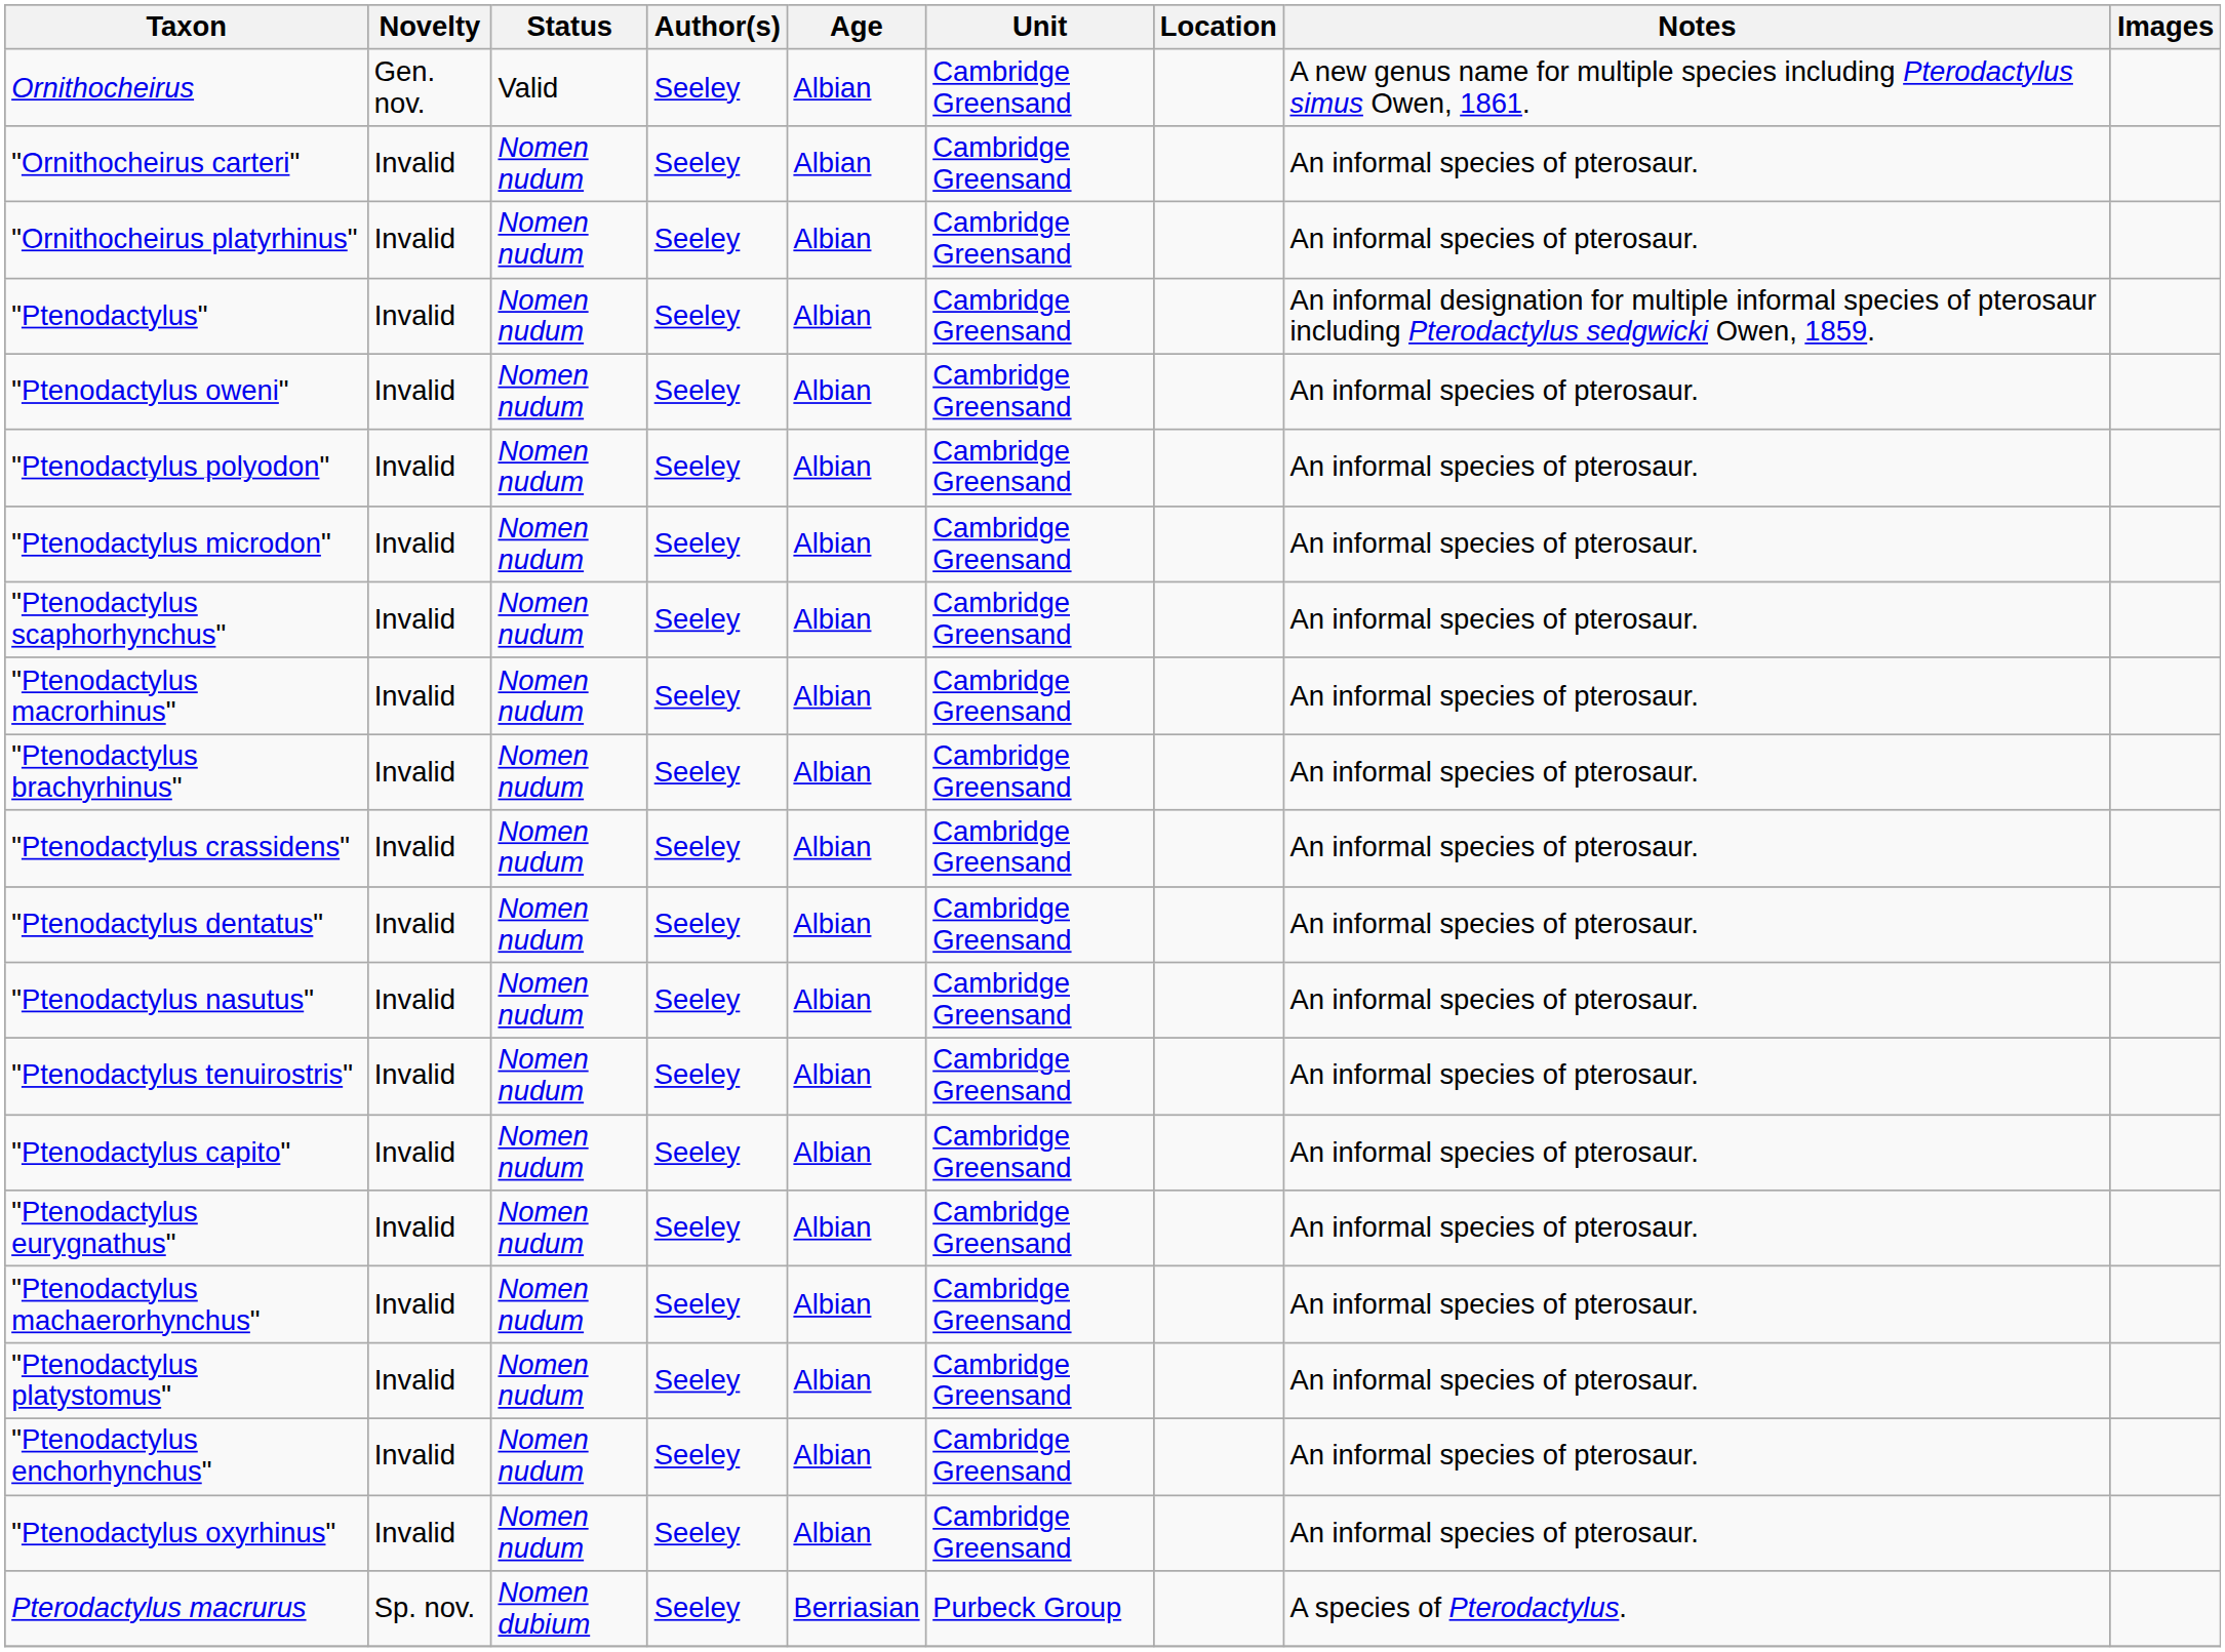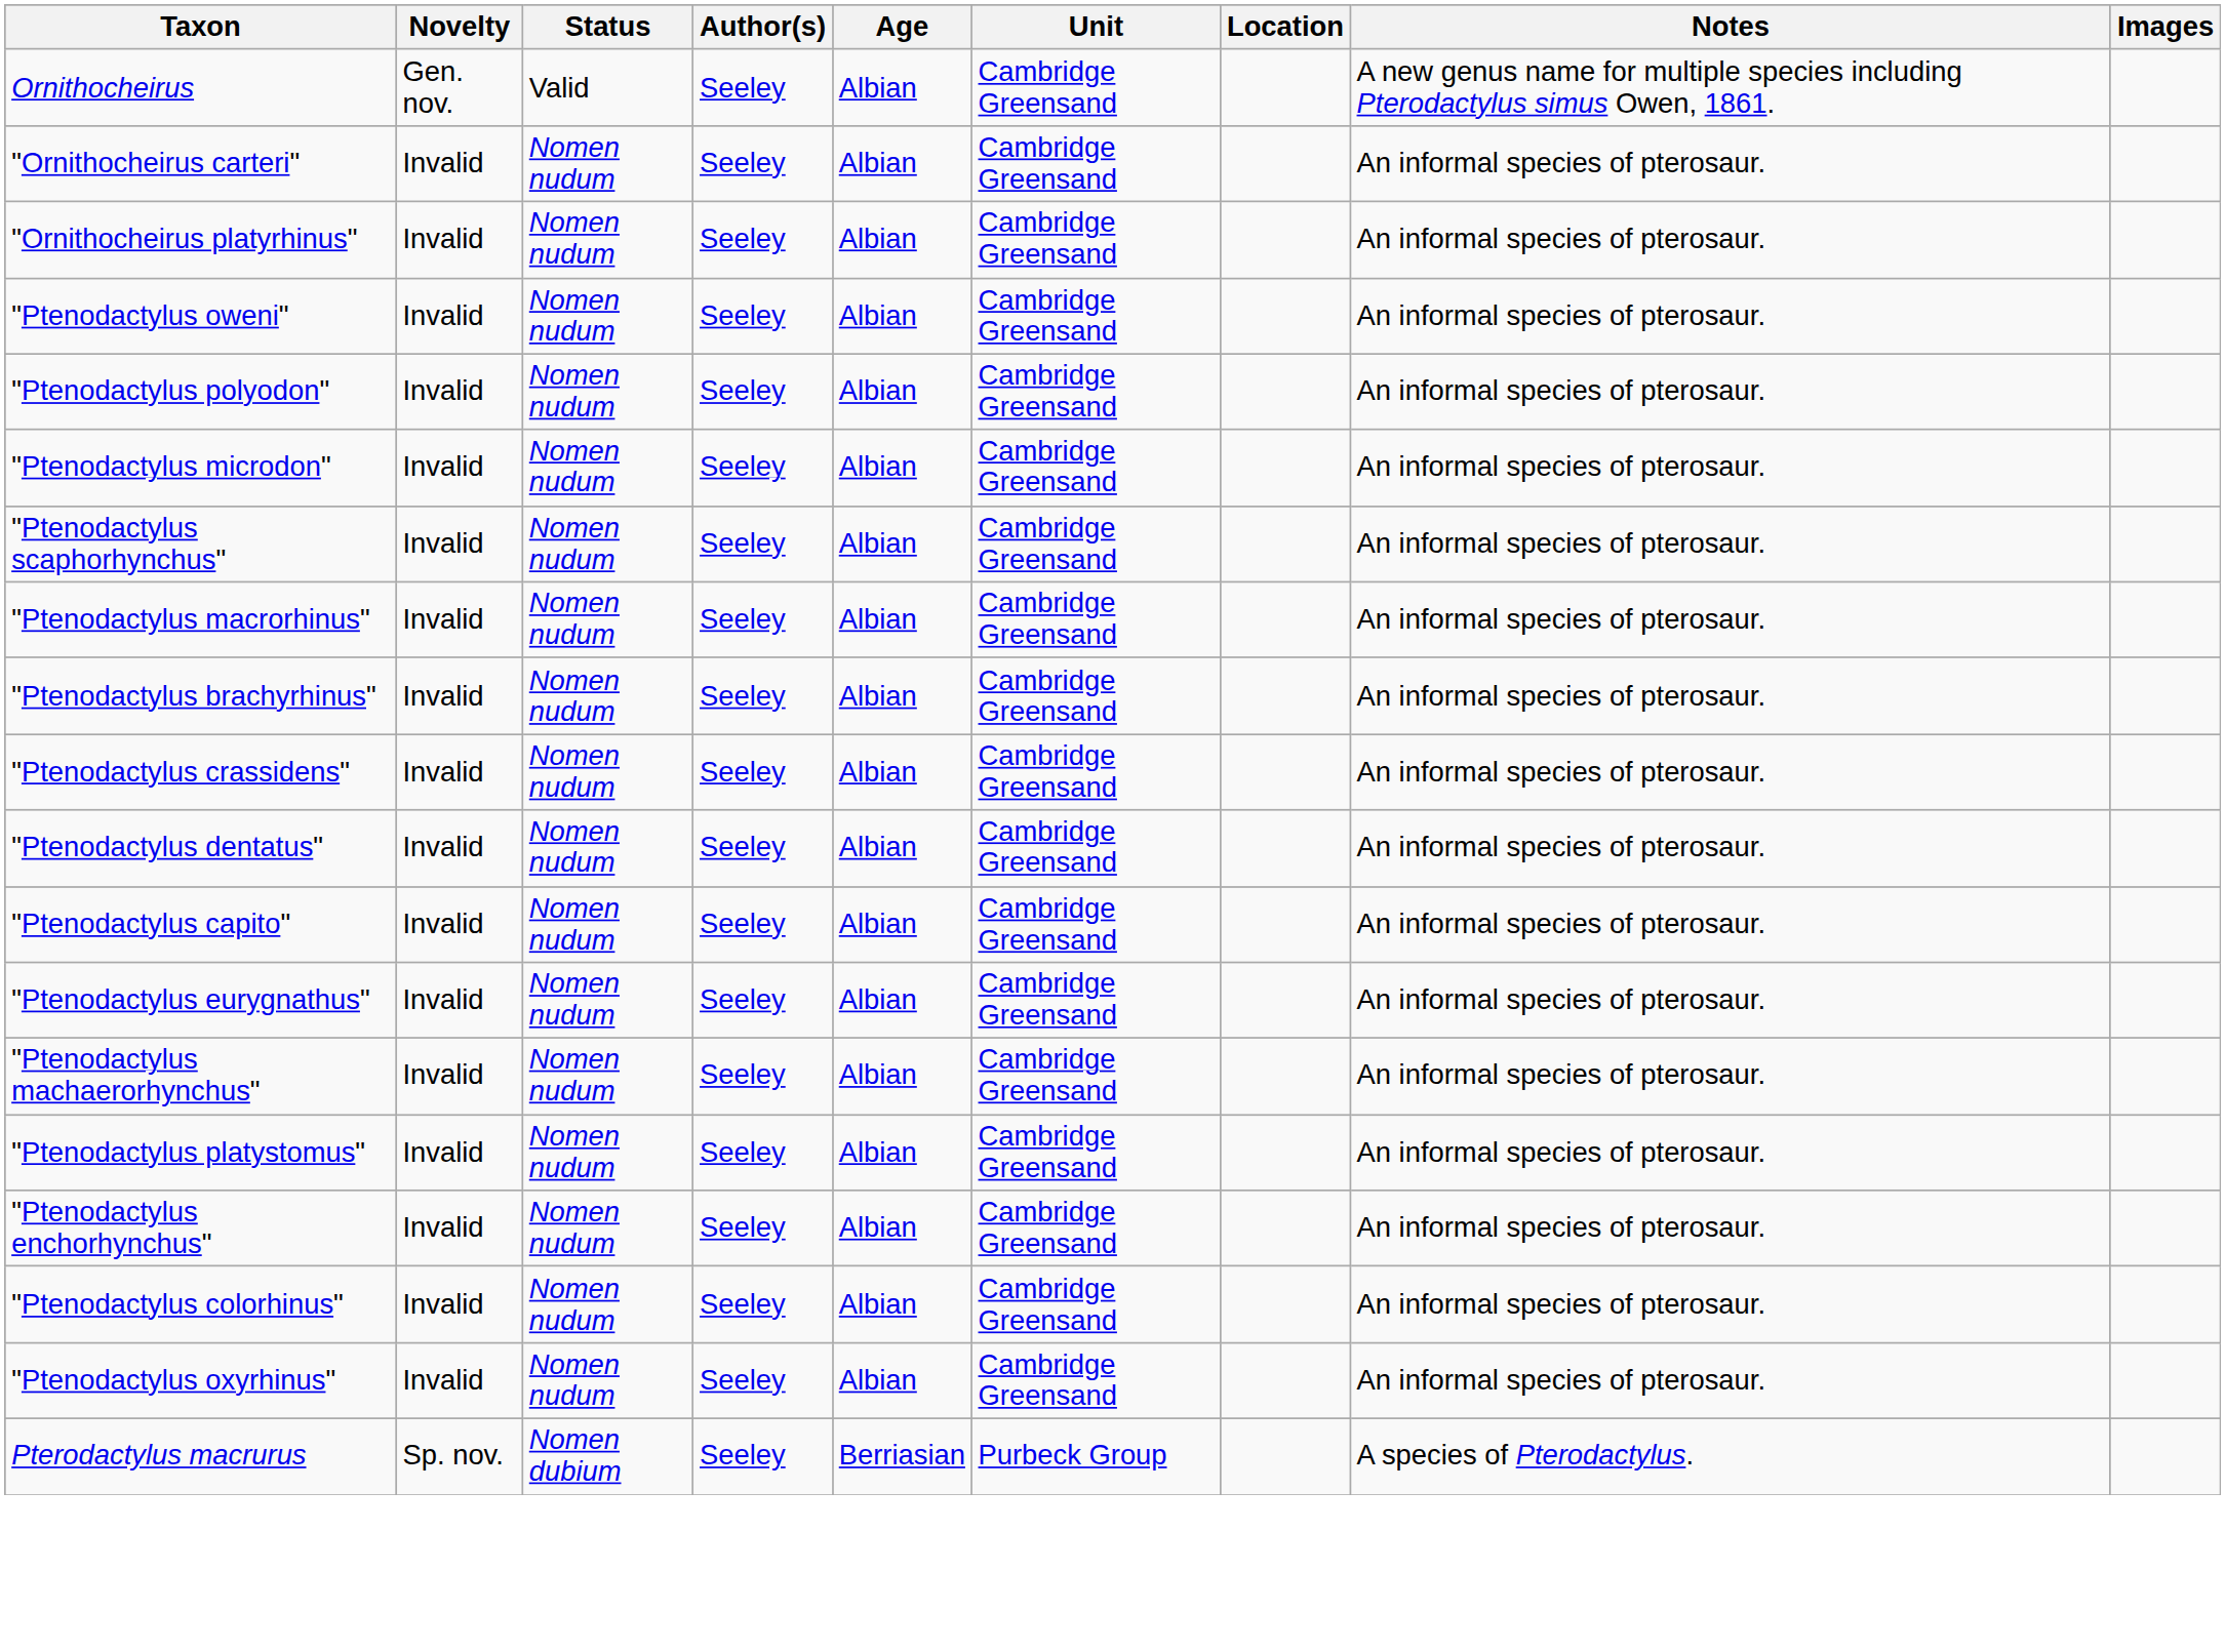- row: "Ptenodactylus" | Invalid | Nomen nudum | Seeley | Albian | Cambridge Greensand | An informal designation for multiple informal species of pterosaur including Pterodactylus sedgwicki Owen, 1859.
- row: "Ptenodactylus nasutus" | Invalid | Nomen nudum | Seeley | Albian | Cambridge Greensand | An informal species of pterosaur.
- row: "Ptenodactylus tenuirostris" | Invalid | Nomen nudum | Seeley | Albian | Cambridge Greensand | An informal species of pterosaur.
+ row: "Ptenodactylus colorhinus" | Invalid | Nomen nudum | Seeley | Albian | Cambridge Greensand | An informal species of pterosaur.
